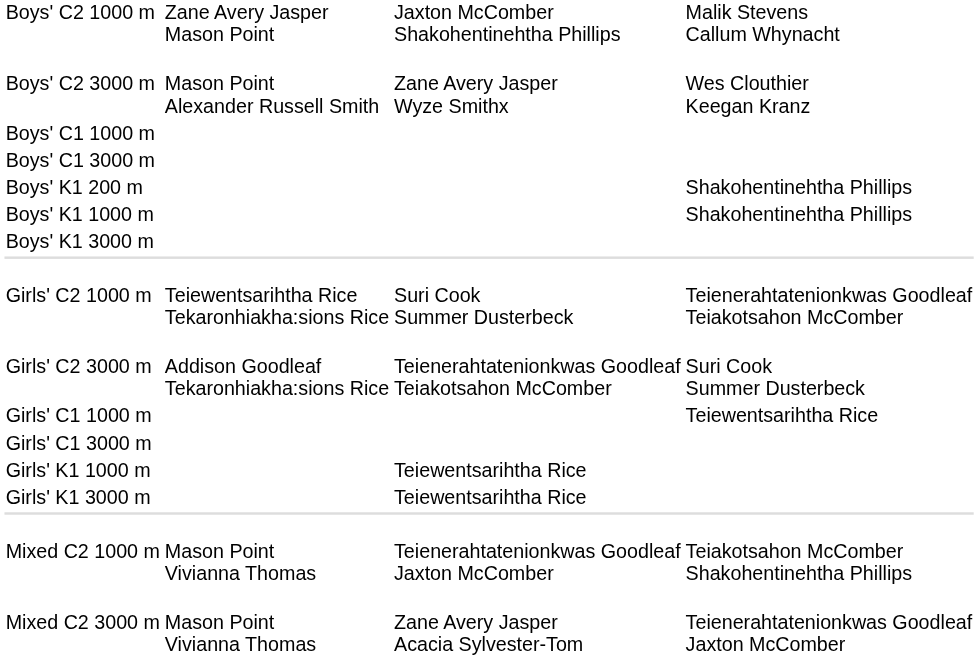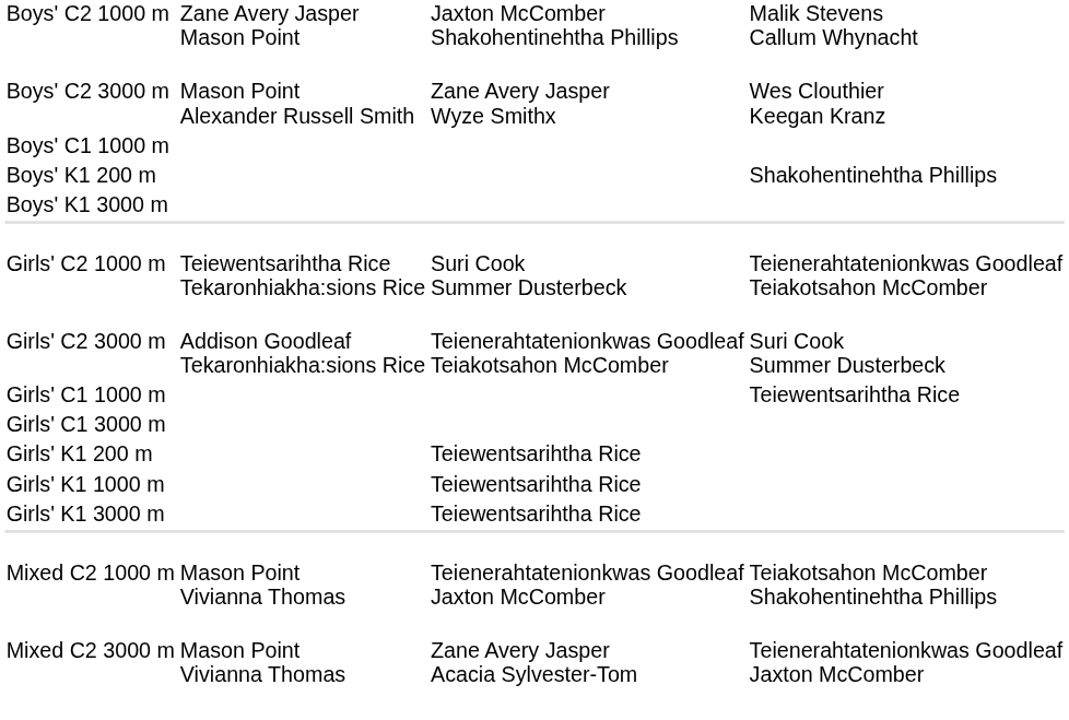- row: Boys' C1 3000 m
- row: Boys' K1 1000 m | Shakohentinehtha Phillips
+ row: Girls' K1 200 m | Teiewentsarihtha Rice
